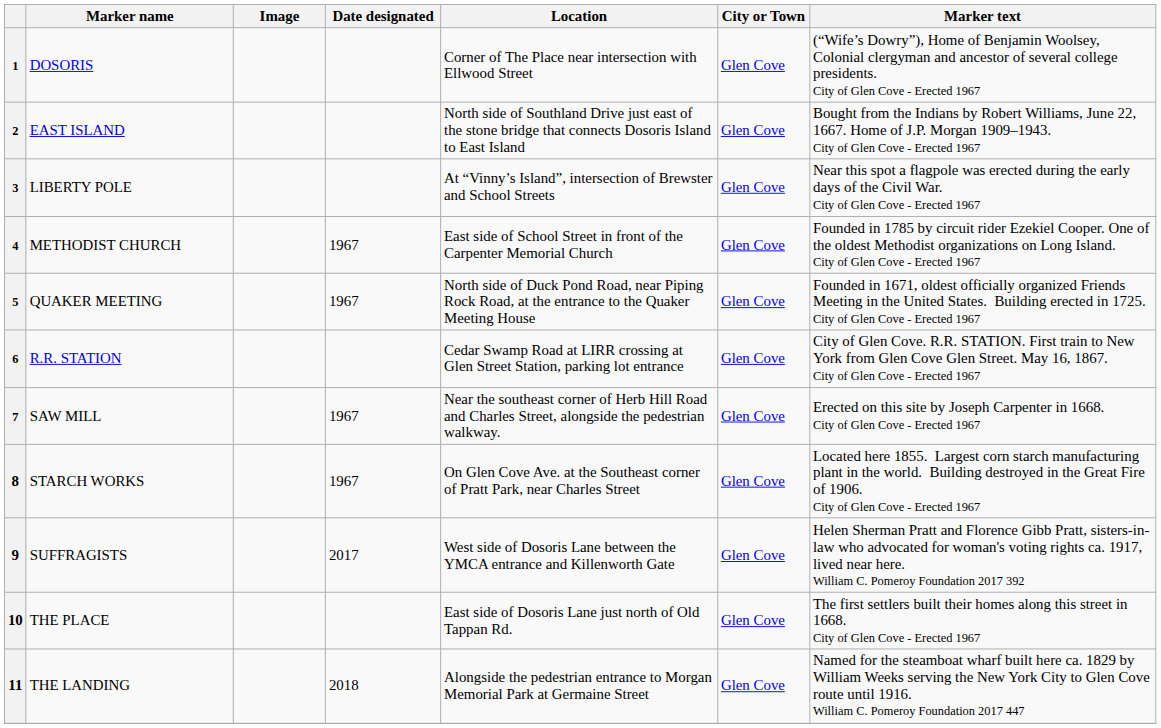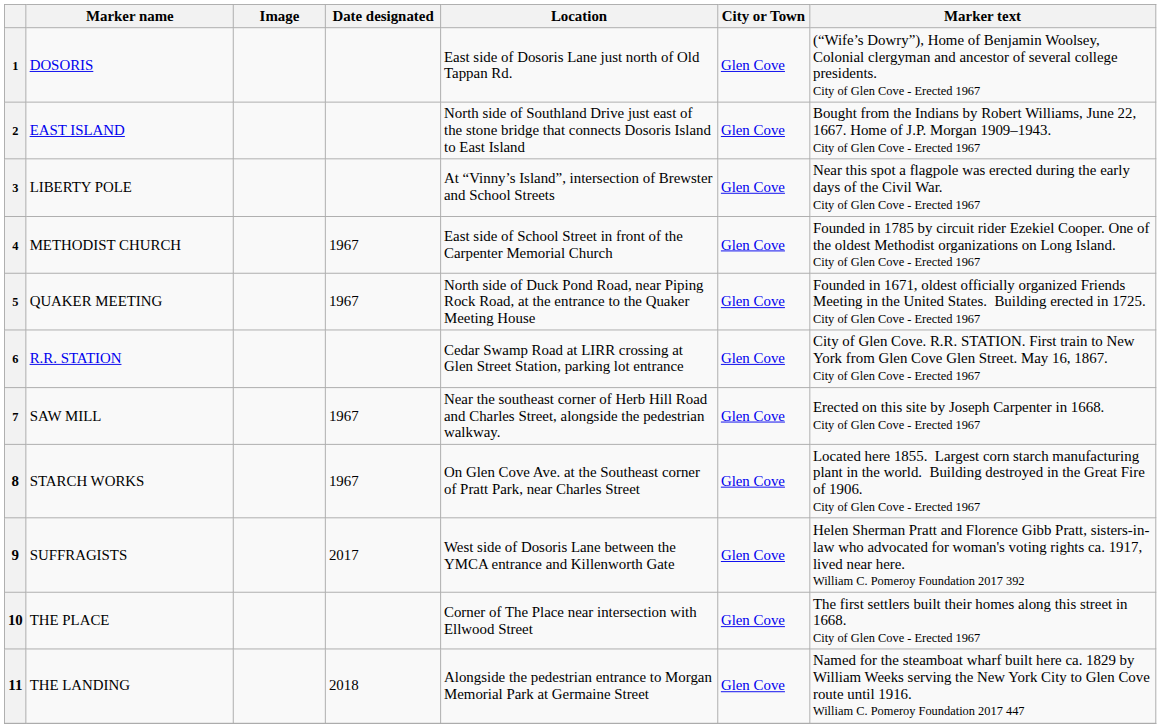1 | Location: Corner of The Place near intersection with Ellwood Street -> East side of Dosoris Lane just north of Old Tappan Rd.
10 | Location: East side of Dosoris Lane just north of Old Tappan Rd. -> Corner of The Place near intersection with Ellwood Street
